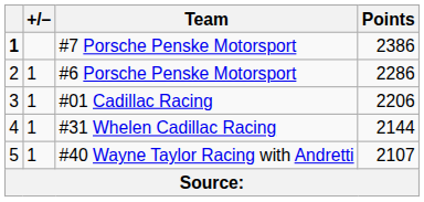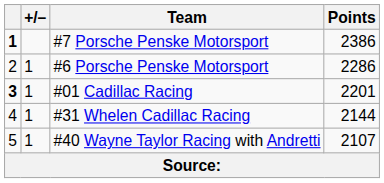#01 Cadillac Racing | column 1: normal -> bold
#01 Cadillac Racing | Points: 2206 -> 2201
